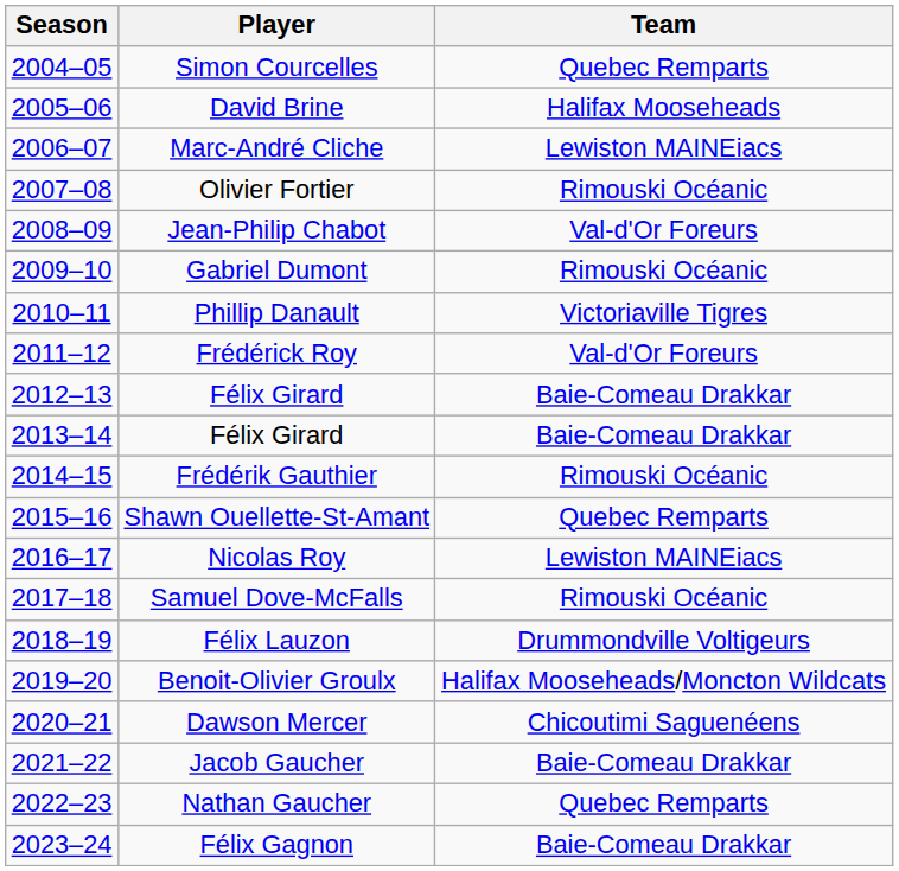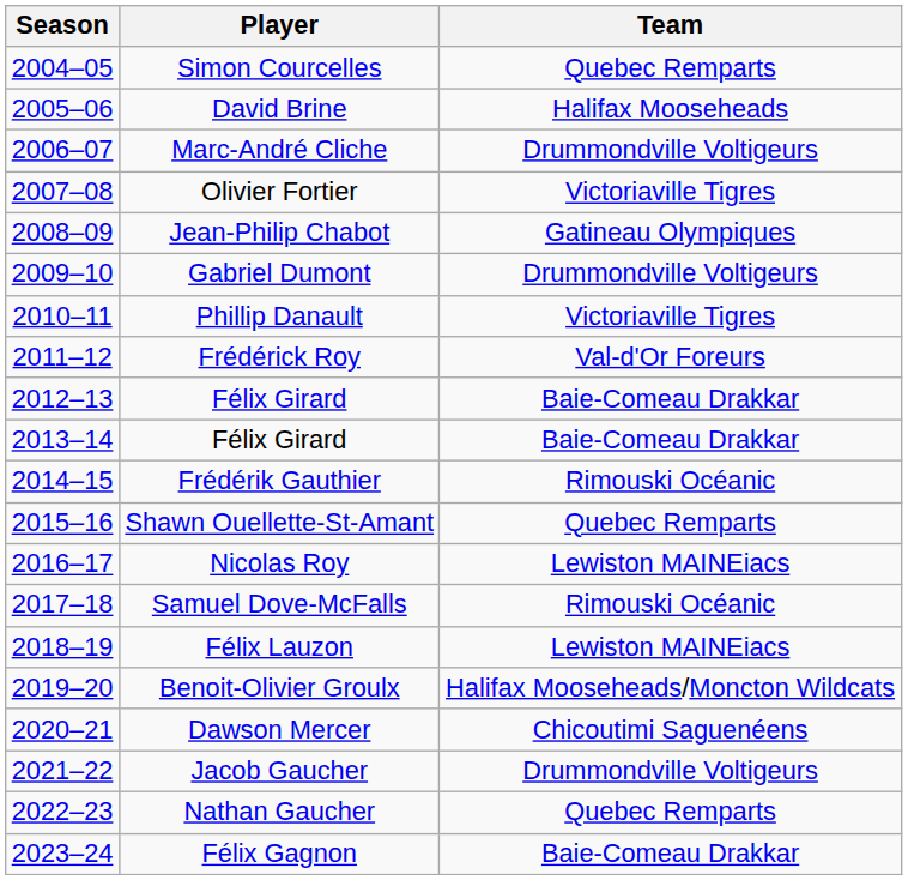Marc-André Cliche | Team: Lewiston MAINEiacs -> Drummondville Voltigeurs
Olivier Fortier | Team: Rimouski Océanic -> Victoriaville Tigres
Jean-Philip Chabot | Team: Val-d'Or Foreurs -> Gatineau Olympiques
Gabriel Dumont | Team: Rimouski Océanic -> Drummondville Voltigeurs
Félix Lauzon | Team: Drummondville Voltigeurs -> Lewiston MAINEiacs
Jacob Gaucher | Team: Baie-Comeau Drakkar -> Drummondville Voltigeurs
